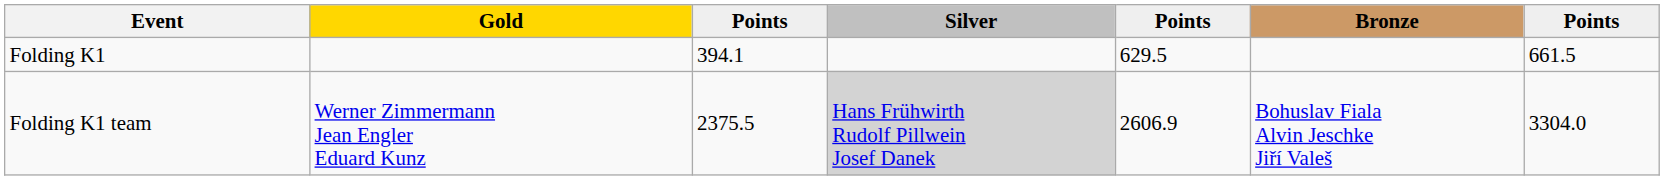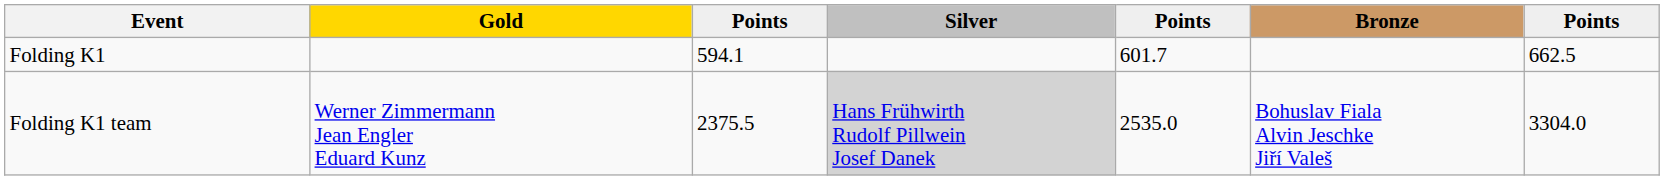Folding K1 | column 3: 394.1 -> 594.1
Folding K1 | column 5: 629.5 -> 601.7
Folding K1 | column 7: 661.5 -> 662.5
Folding K1 team | column 5: 2606.9 -> 2535.0
